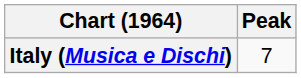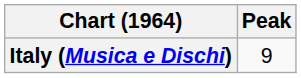Italy (Musica e Dischi) | Peak: 7 -> 9
